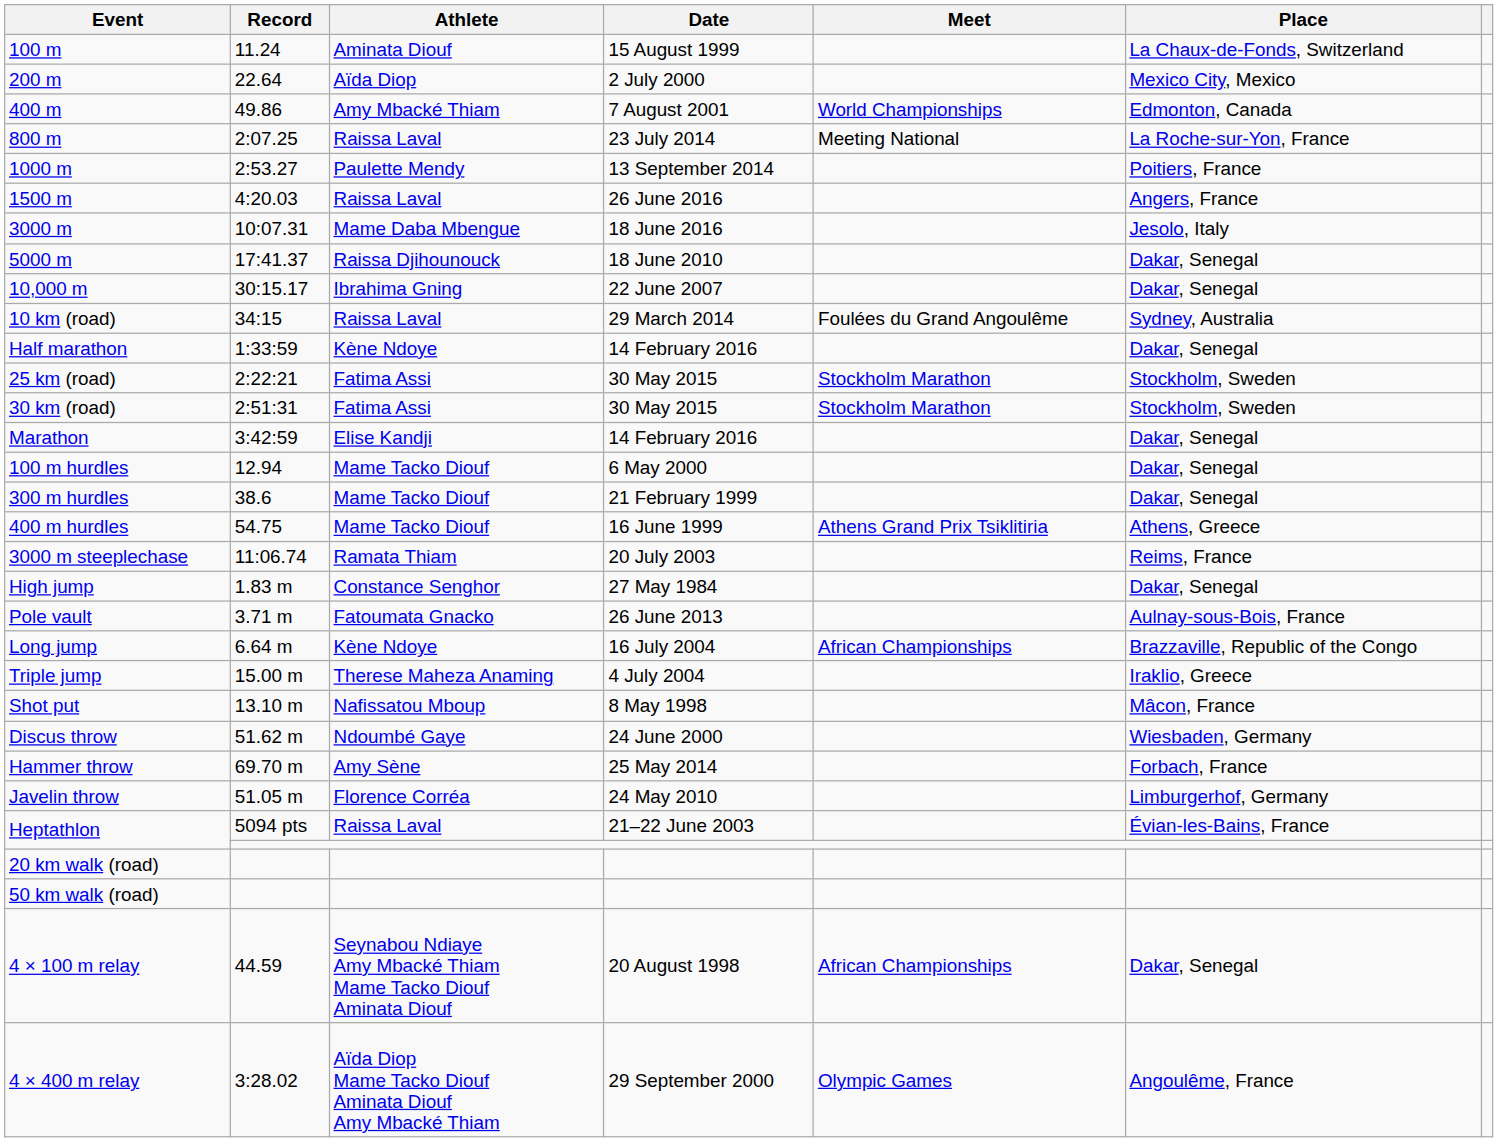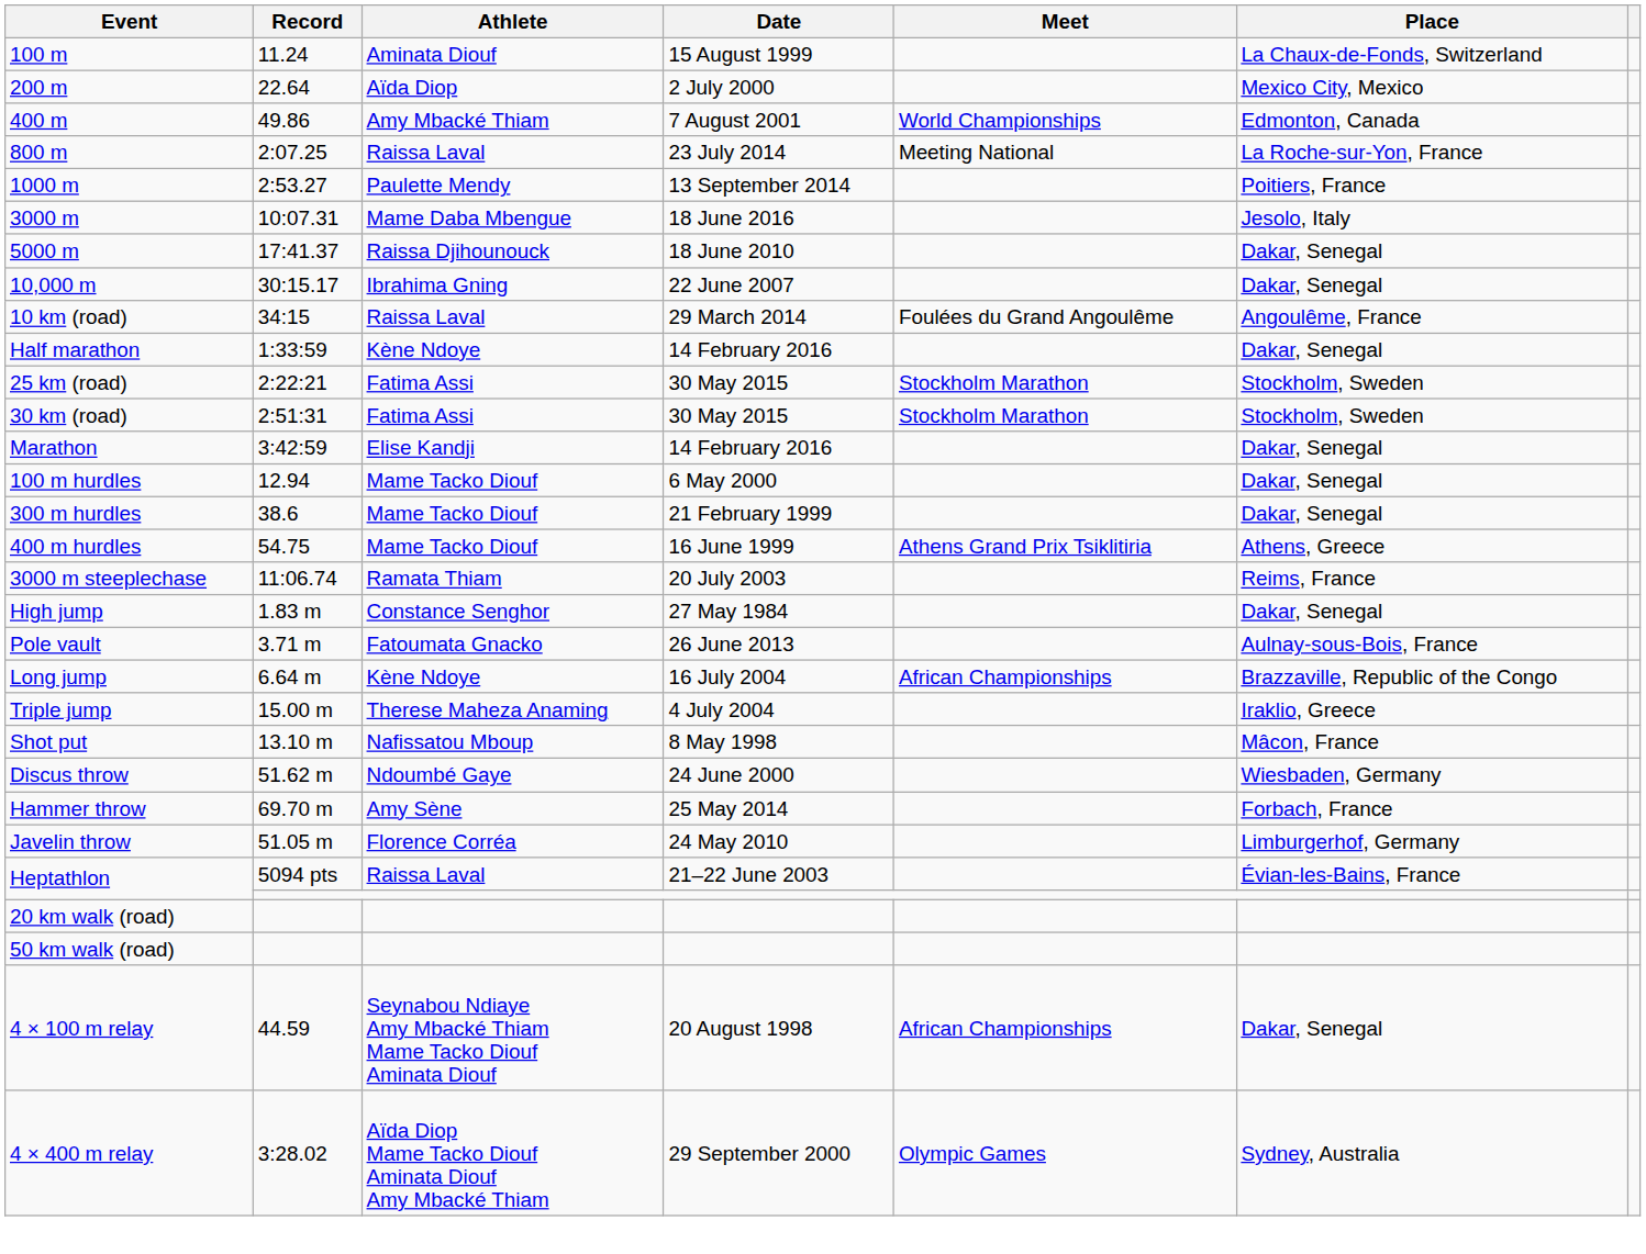- row: 1500 m | 4:20.03 | Raissa Laval | 26 June 2016 | Angers, France
10 km (road) | Place: Sydney, Australia -> Angoulême, France
4 × 400 m relay | Place: Angoulême, France -> Sydney, Australia
